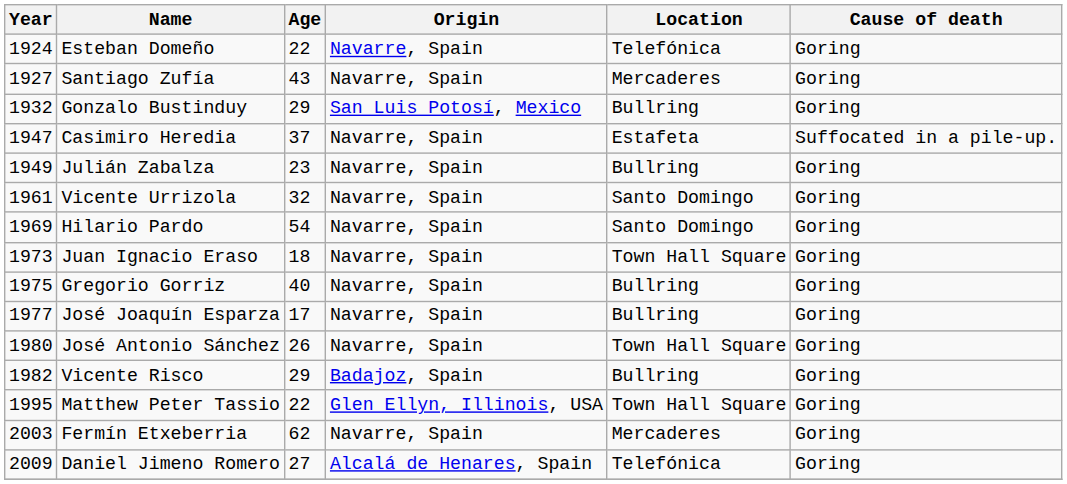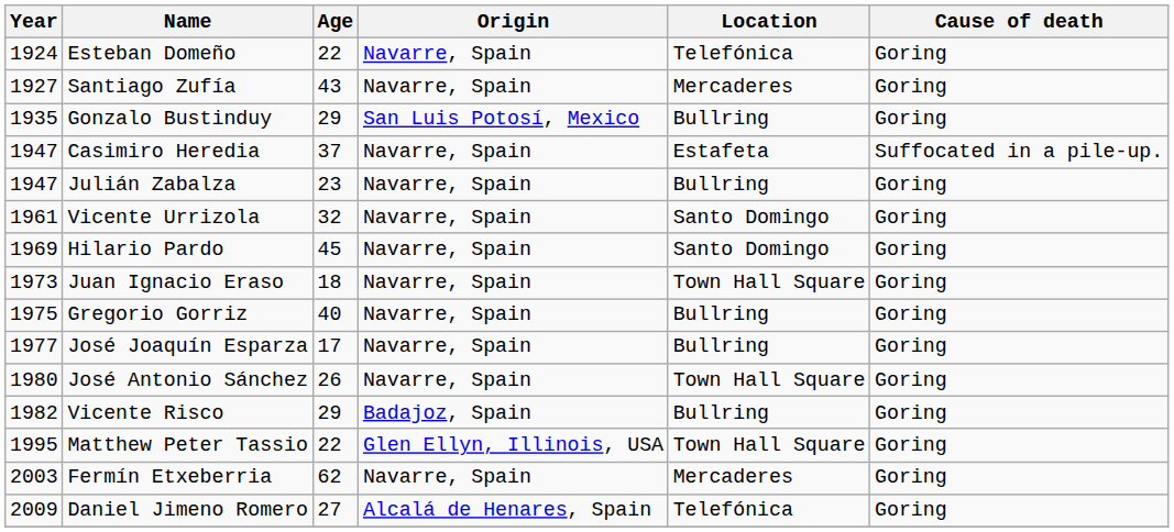Gonzalo Bustinduy | Year: 1932 -> 1935
Julián Zabalza | Year: 1949 -> 1947
Hilario Pardo | Age: 54 -> 45
